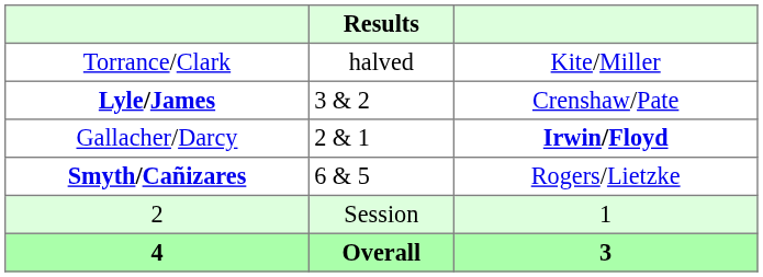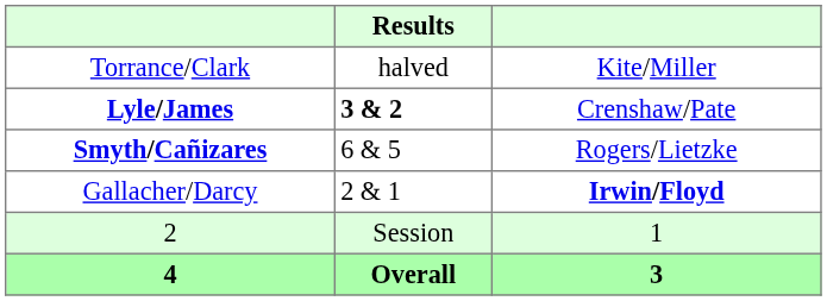Lyle/James | Results: normal -> bold
rows swapped: Smyth/Cañizares <-> Gallacher/Darcy
